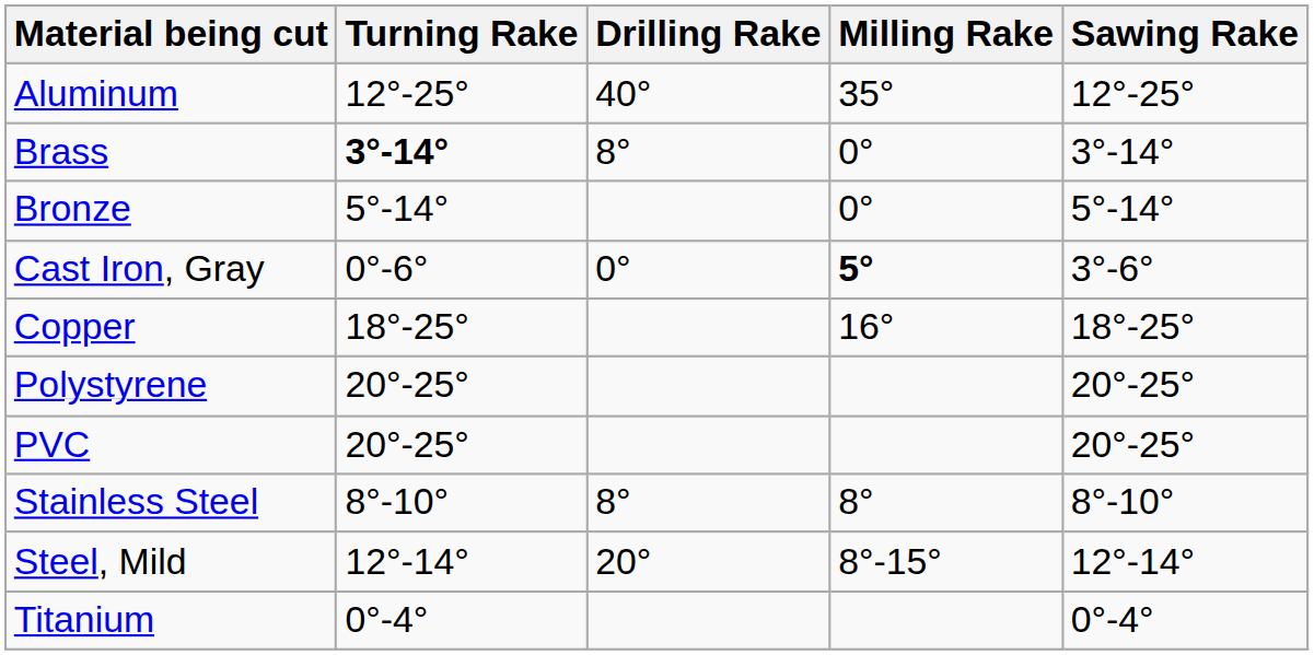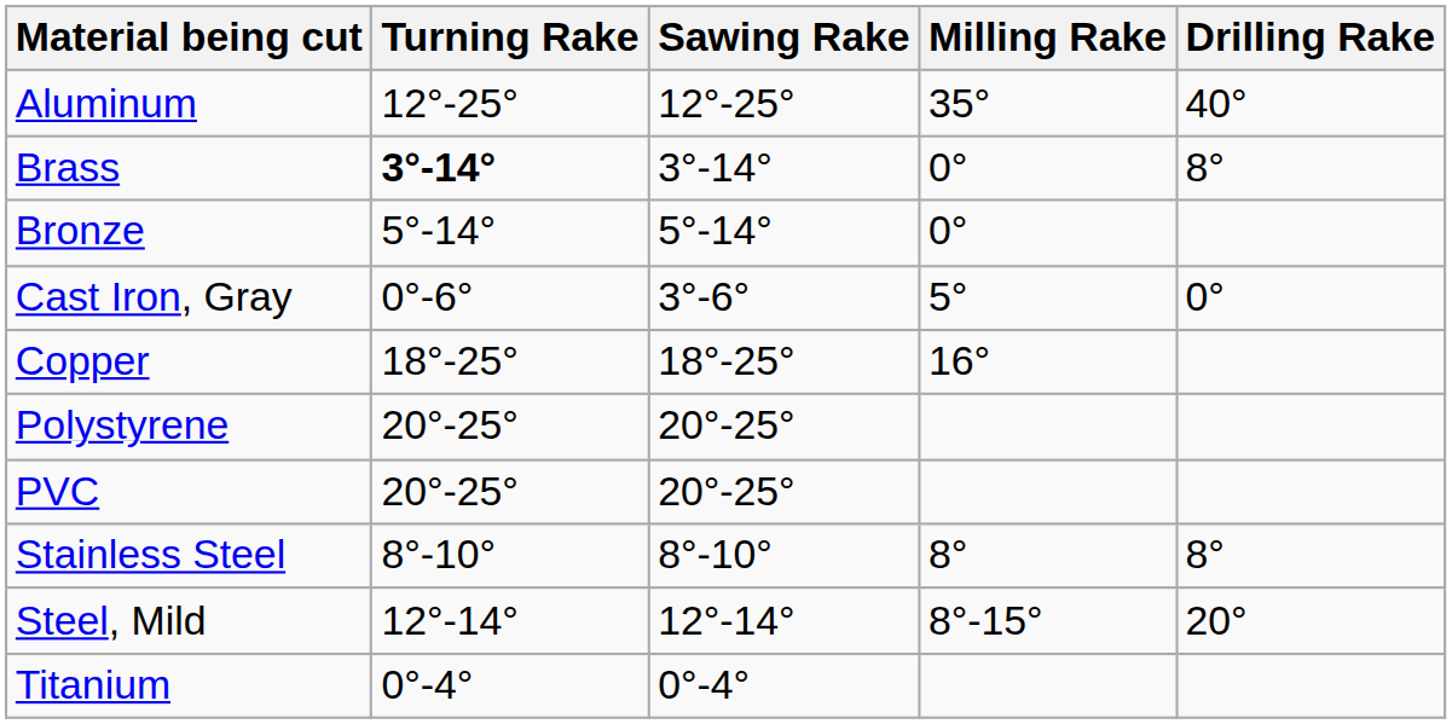columns swapped: Drilling Rake <-> Sawing Rake
Cast Iron, Gray | Milling Rake: bold -> normal
